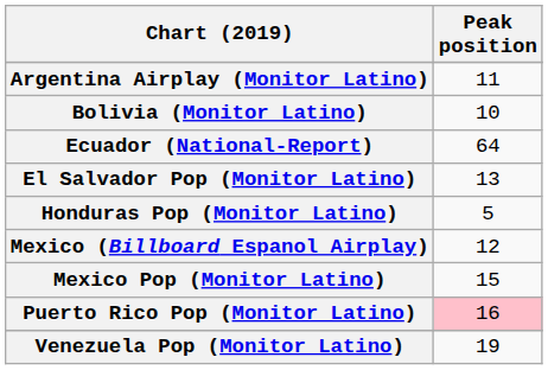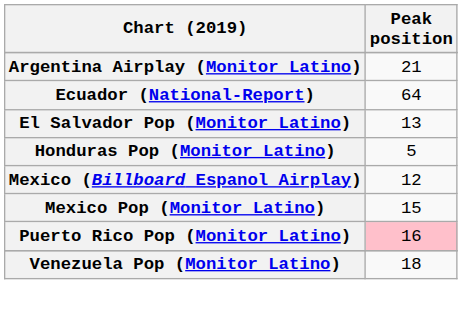Argentina Airplay (Monitor Latino) | Peak position: 11 -> 21
- row: Bolivia (Monitor Latino) | 10
Venezuela Pop (Monitor Latino) | Peak position: 19 -> 18
